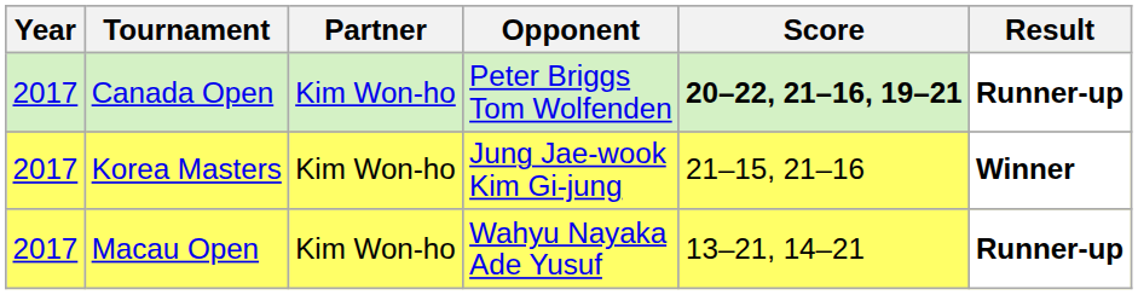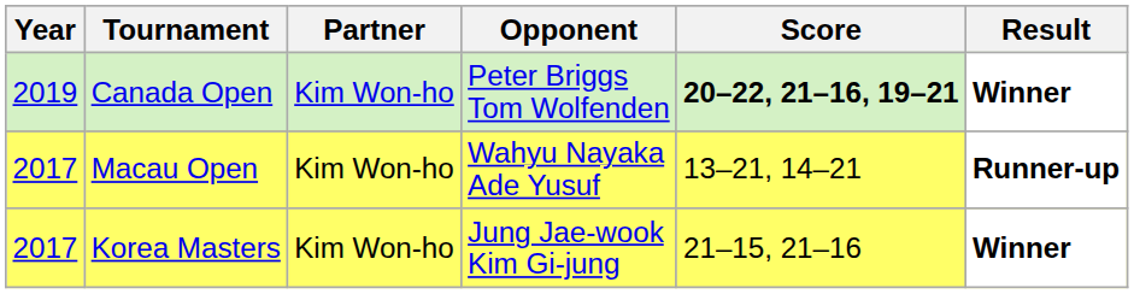Canada Open | Year: 2017 -> 2019
Canada Open | Result: Runner-up -> Winner
rows swapped: Macau Open <-> Korea Masters
